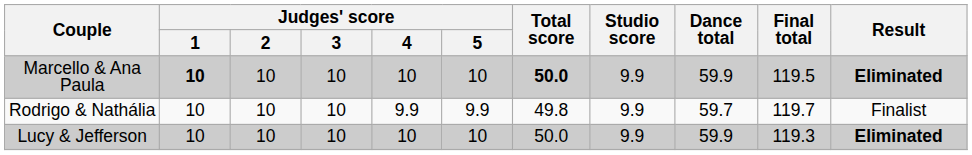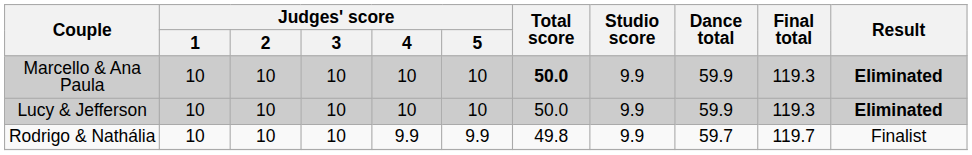Marcello & Ana Paula | Judges' score / 1: bold -> normal
Marcello & Ana Paula | Final total: 119.5 -> 119.3
rows swapped: Lucy & Jefferson <-> Rodrigo & Nathália
